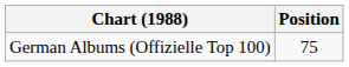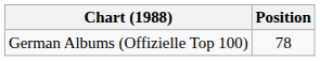German Albums (Offizielle Top 100) | Position: 75 -> 78
